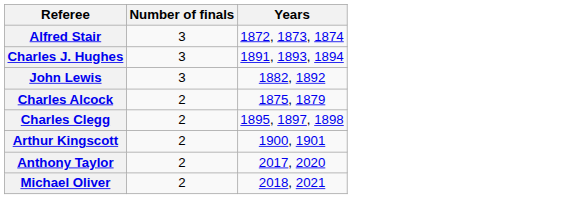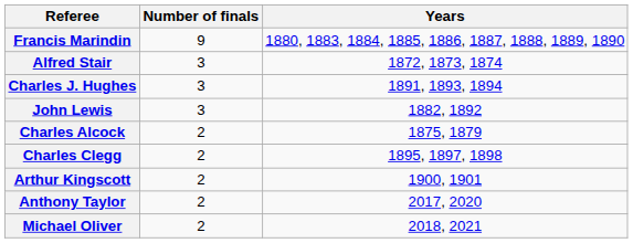+ row: Francis Marindin | 9 | 1880, 1883, 1884, 1885, 1886, 1887, 1888, 1889, 1890
